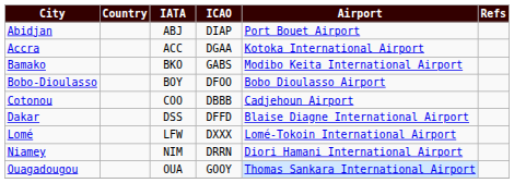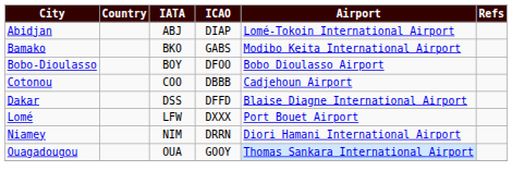Abidjan | Airport: Port Bouet Airport -> Lomé-Tokoin International Airport
- row: Accra | ACC | DGAA | Kotoka International Airport
Lomé | Airport: Lomé-Tokoin International Airport -> Port Bouet Airport
